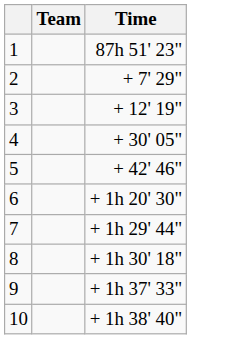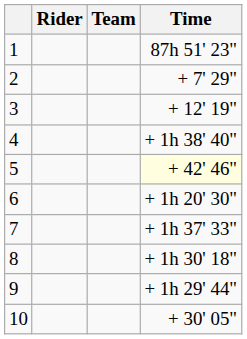+ column: Rider
4 | Time: + 30' 05" -> + 1h 38' 40"
5 | Time: no background -> lightyellow background
7 | Time: + 1h 29' 44" -> + 1h 37' 33"
9 | Time: + 1h 37' 33" -> + 1h 29' 44"
10 | Time: + 1h 38' 40" -> + 30' 05"
